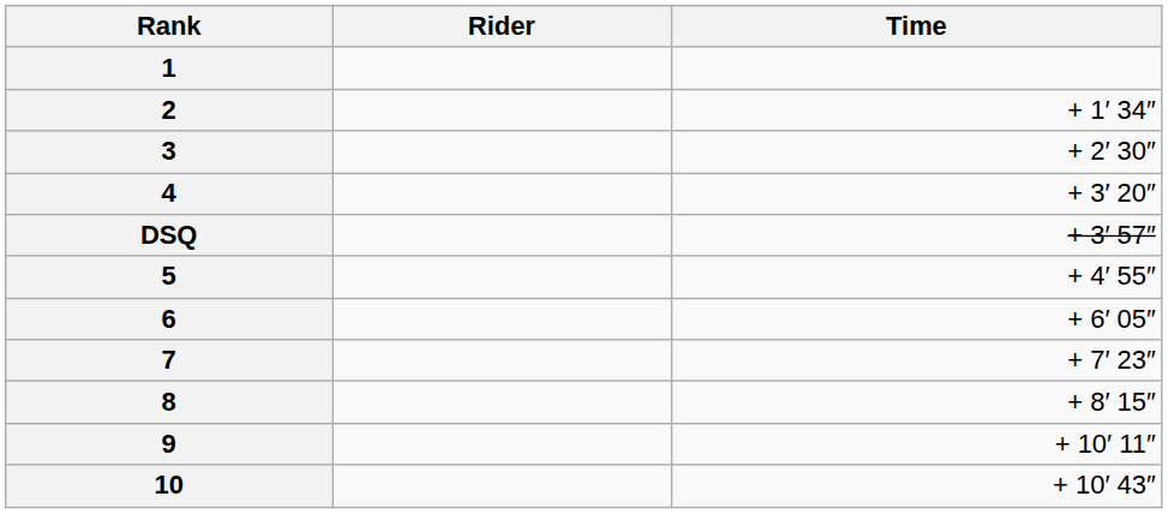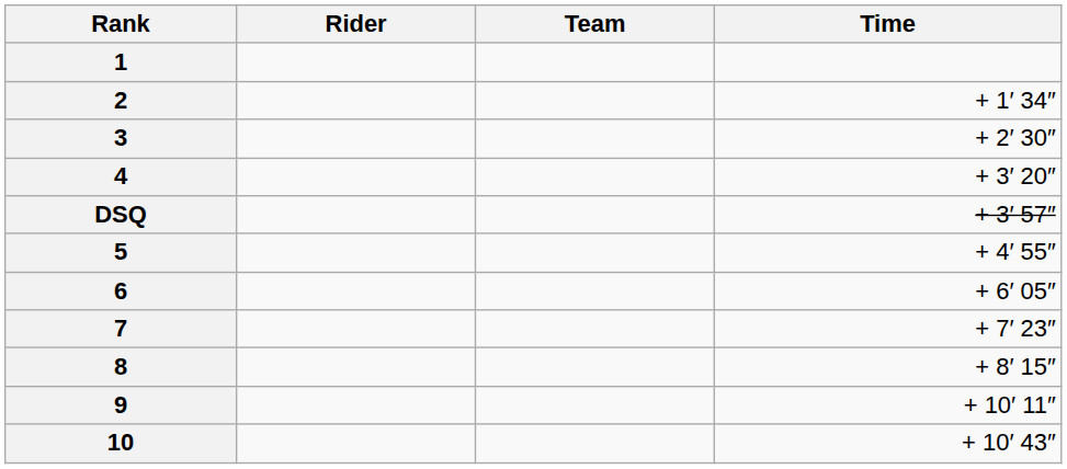+ column: Team
